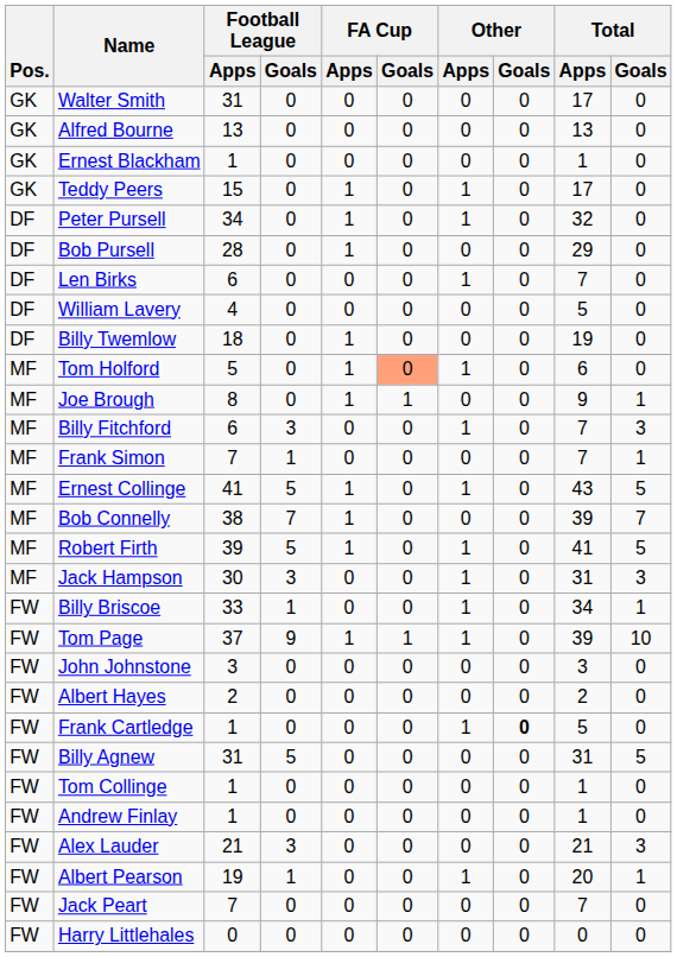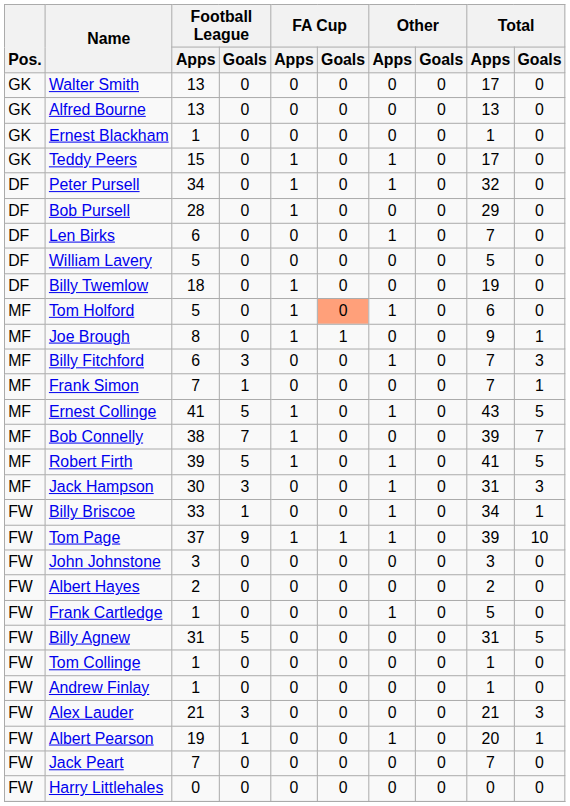Walter Smith | Football League / Apps: 31 -> 13
William Lavery | Football League / Apps: 4 -> 5
Frank Cartledge | Other / Goals: bold -> normal
